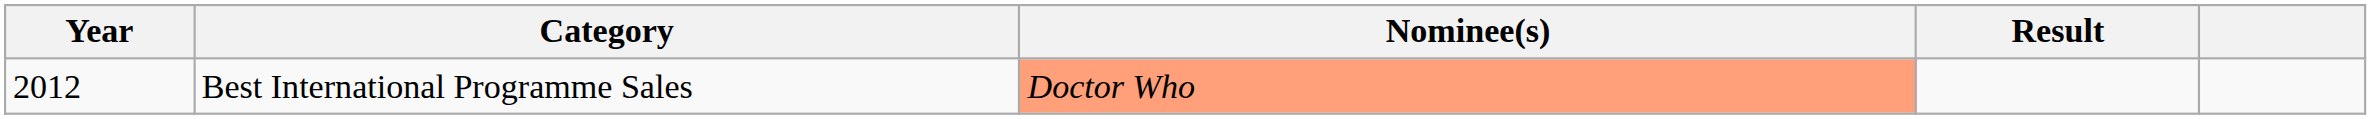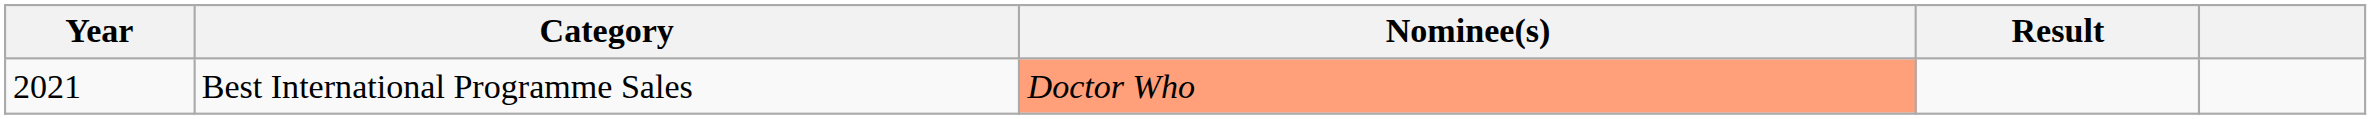Best International Programme Sales | Year: 2012 -> 2021
